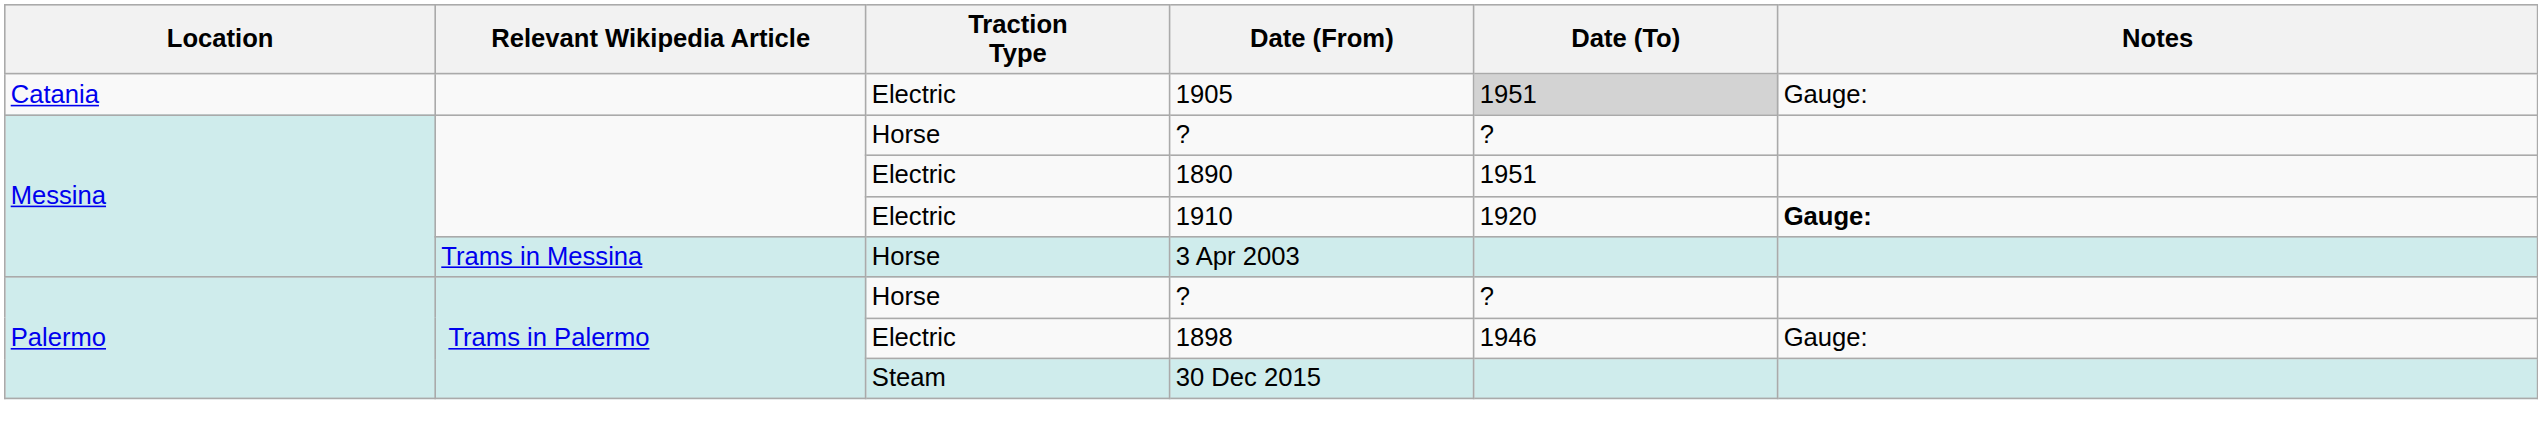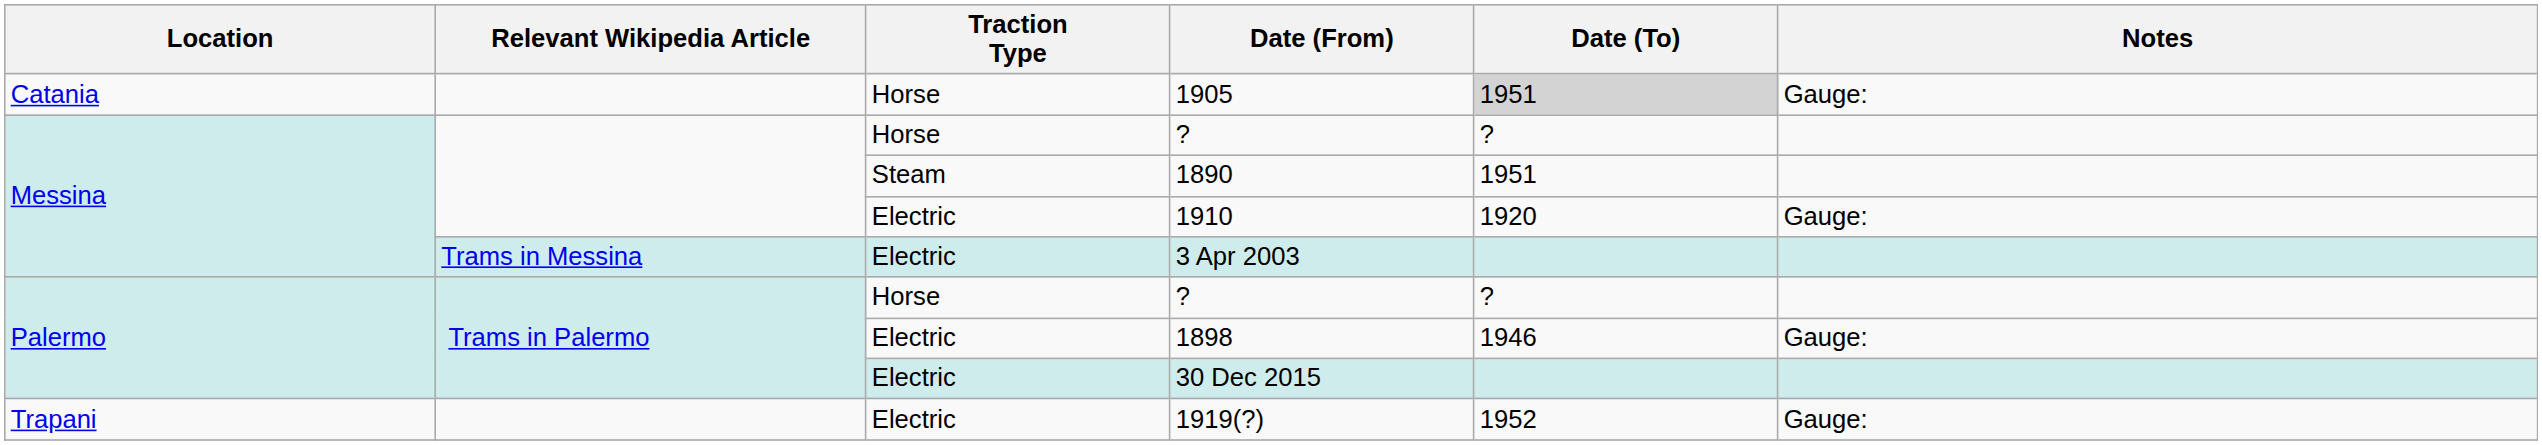1905 | Traction Type: Electric -> Horse
1890 | Traction Type: Electric -> Steam
1910 | Notes: bold -> normal
3 Apr 2003 | Traction Type: Horse -> Electric
30 Dec 2015 | Traction Type: Steam -> Electric
+ row: Trapani | Electric | 1919(?) | 1952 | Gauge:
